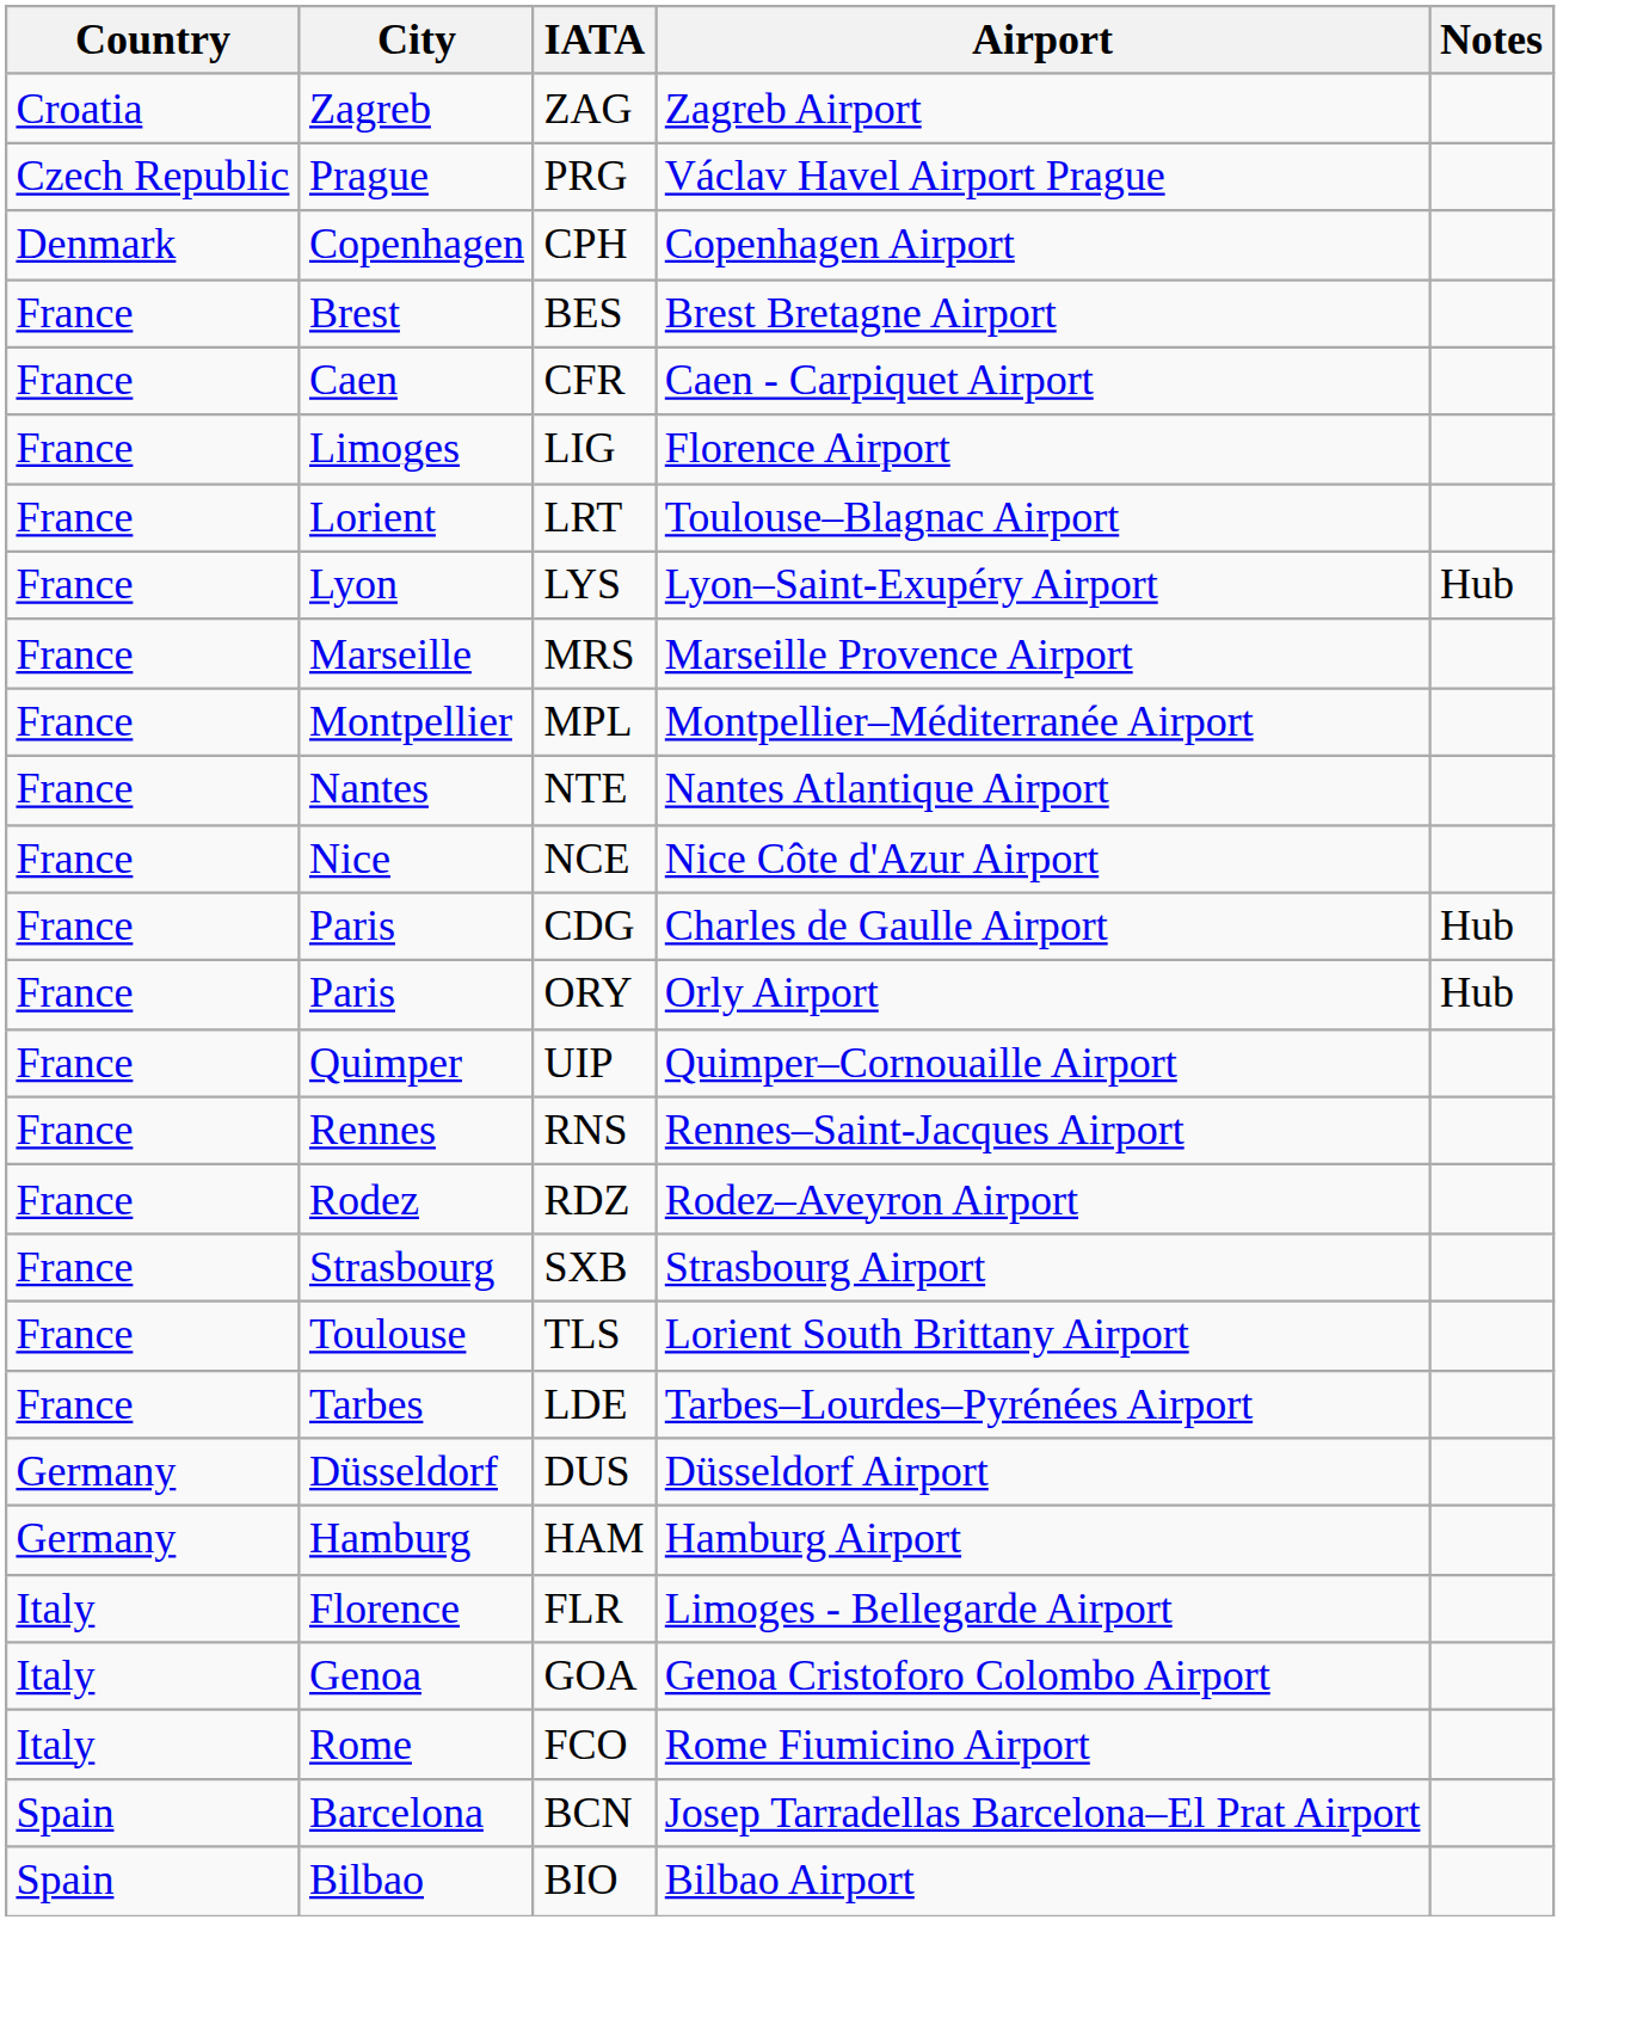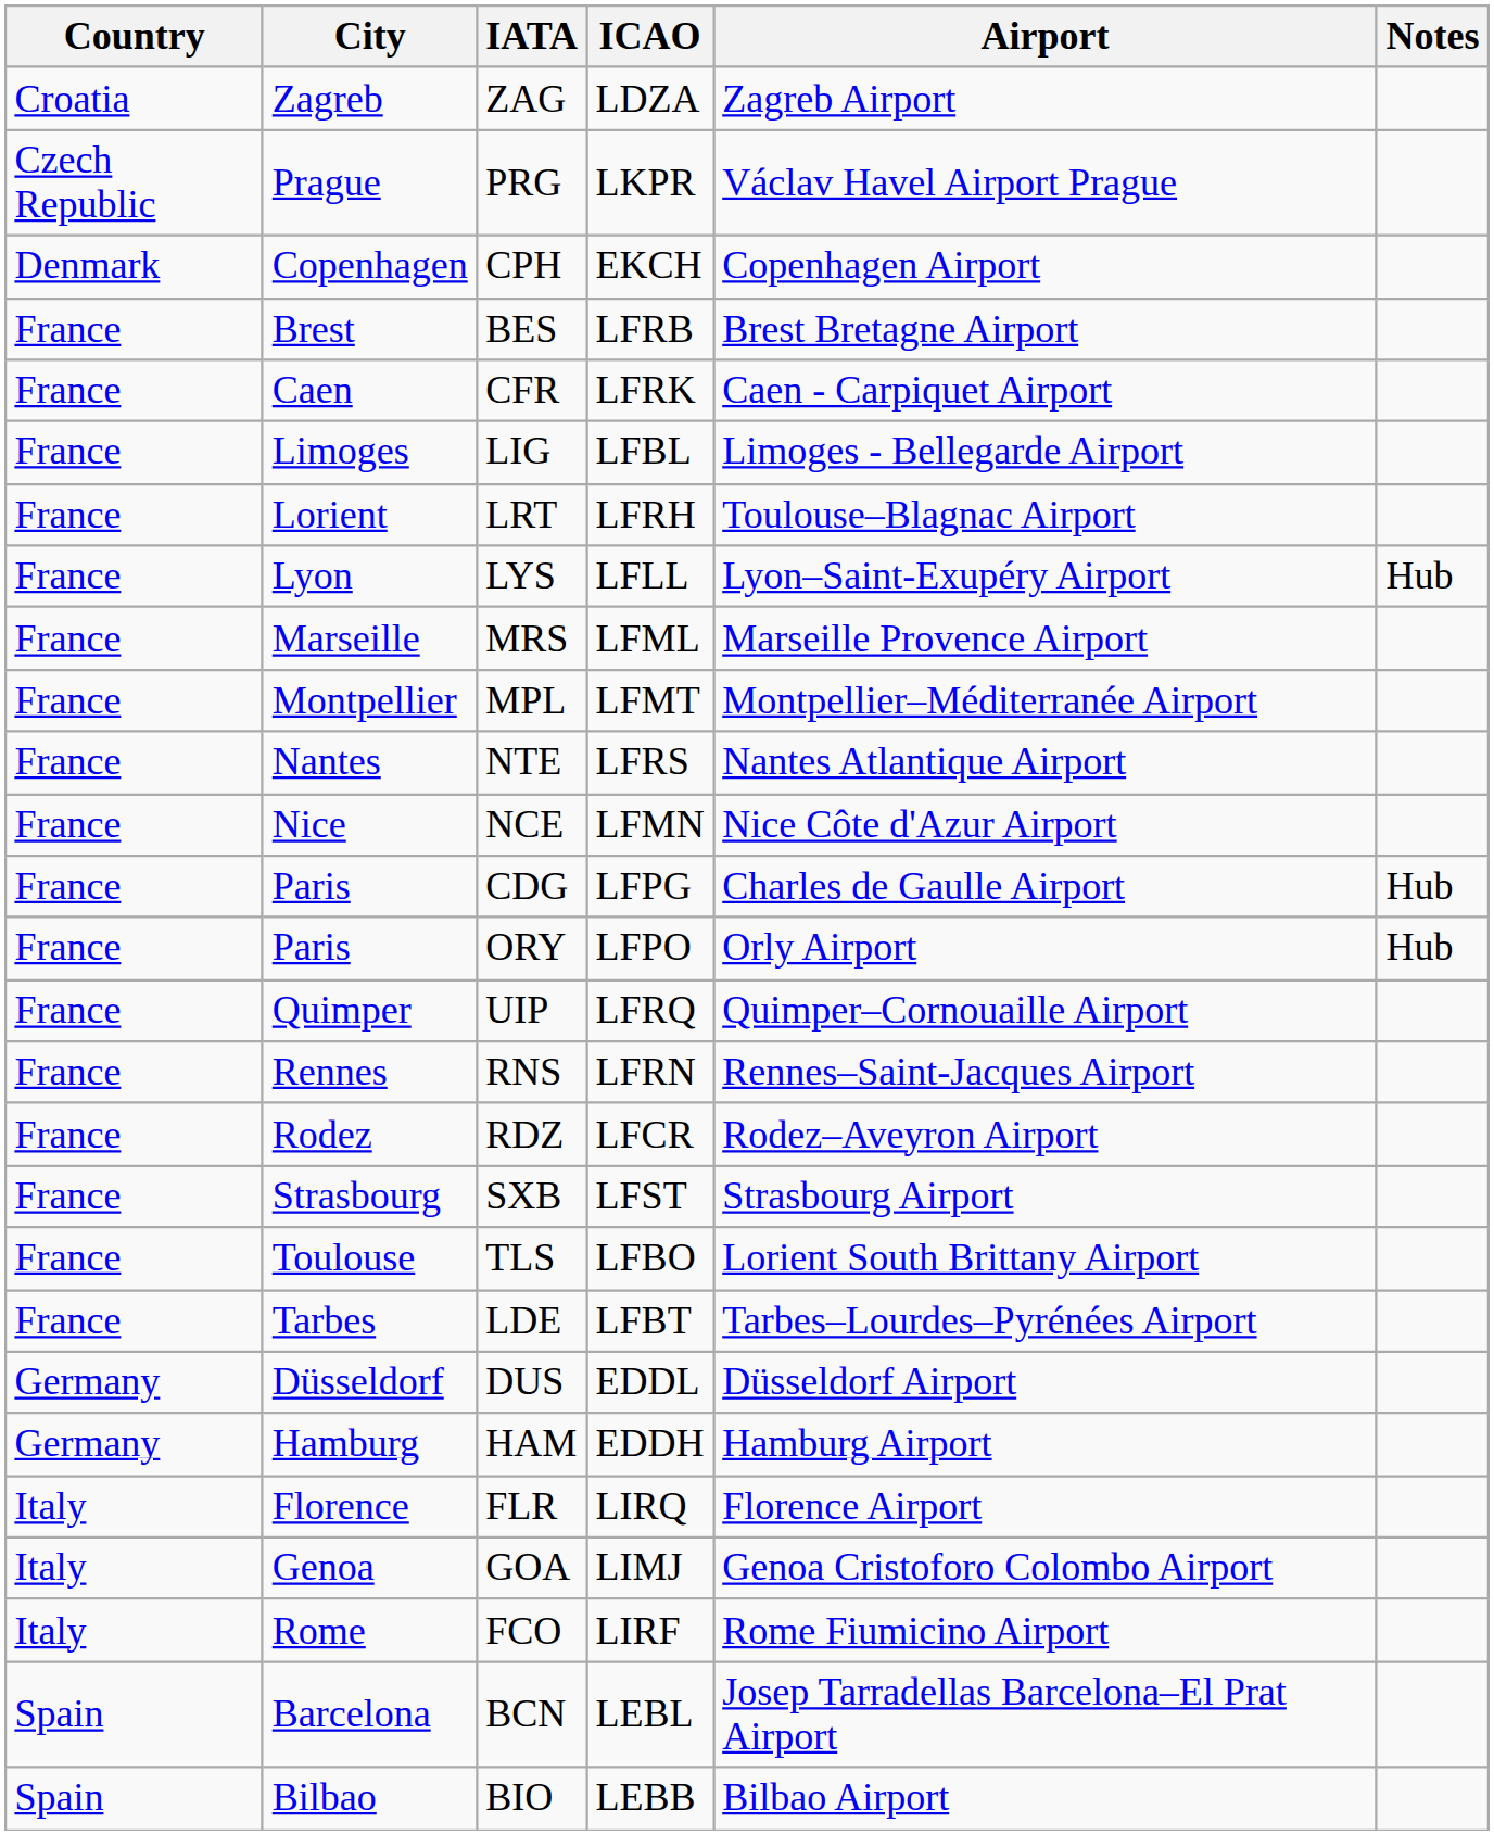+ column: ICAO | LDZA | LKPR | EKCH | LFRB | LFRK | LFBL | LFRH | LFLL | LFML | LFMT | LFRS | LFMN | LFPG | LFPO | LFRQ | LFRN | LFCR | LFST | LFBO | LFBT | EDDL | EDDH | LIRQ | LIMJ | LIRF | LEBL | LEBB
LIG | Airport: Florence Airport -> Limoges - Bellegarde Airport
FLR | Airport: Limoges - Bellegarde Airport -> Florence Airport
